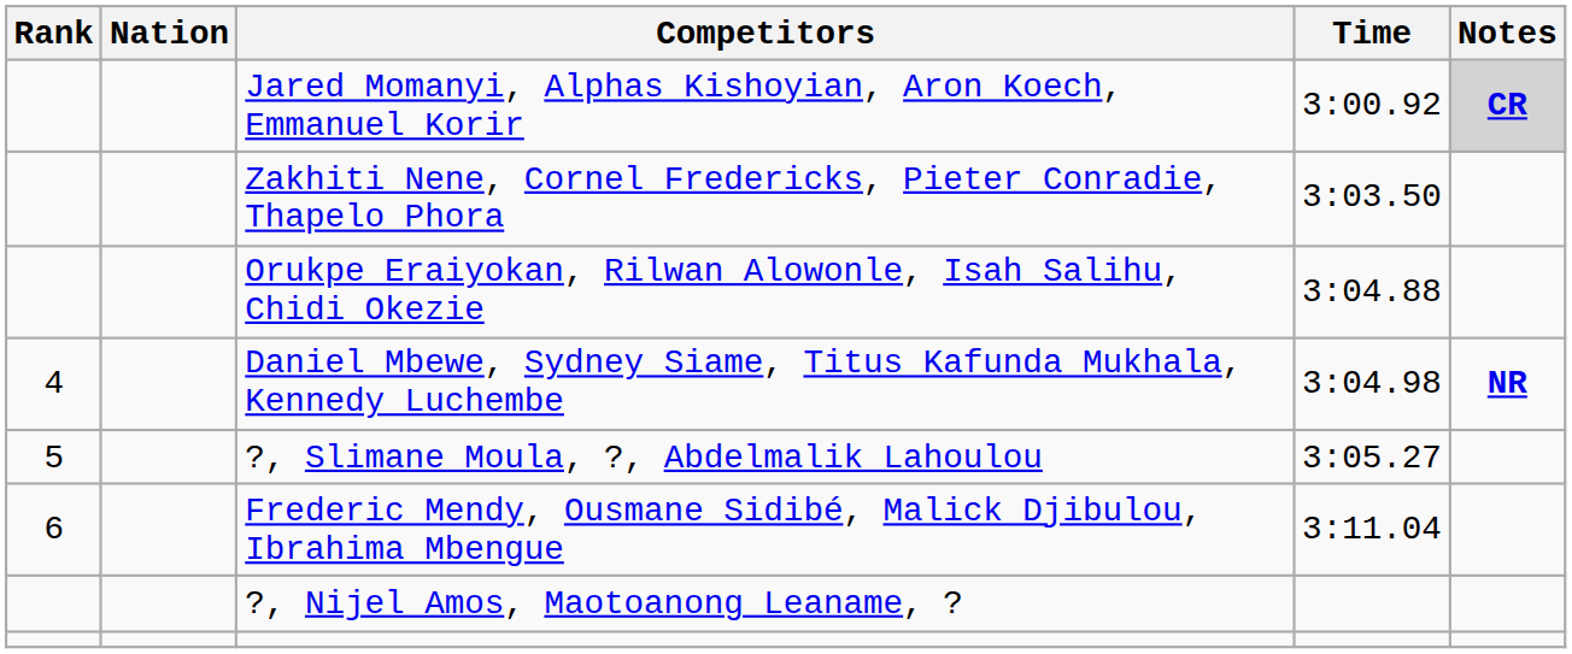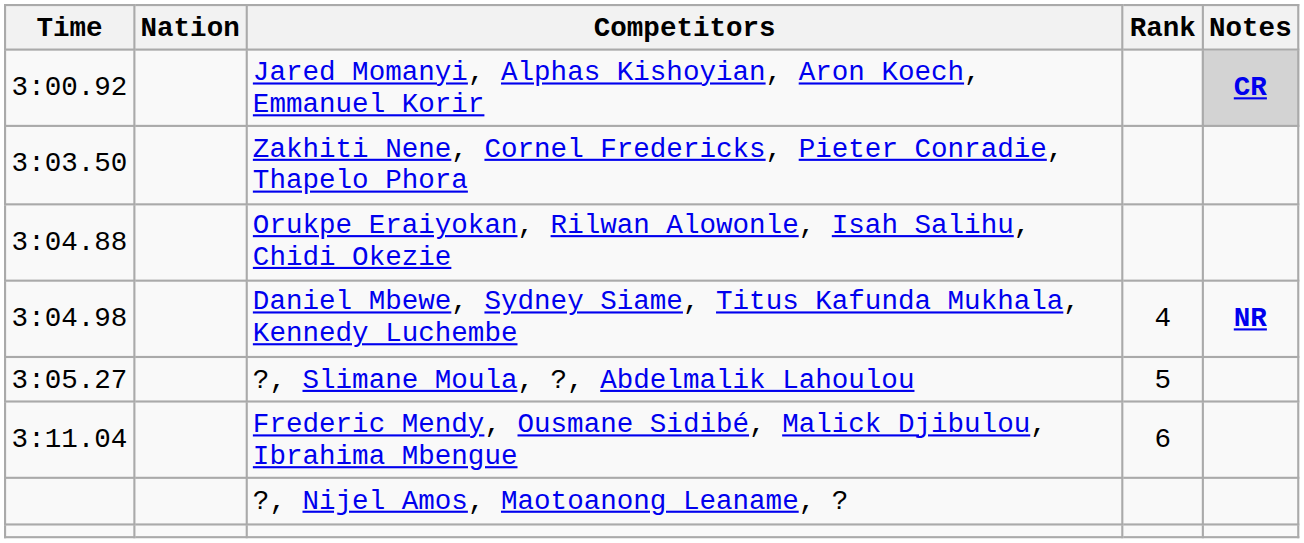columns swapped: Rank <-> Time
